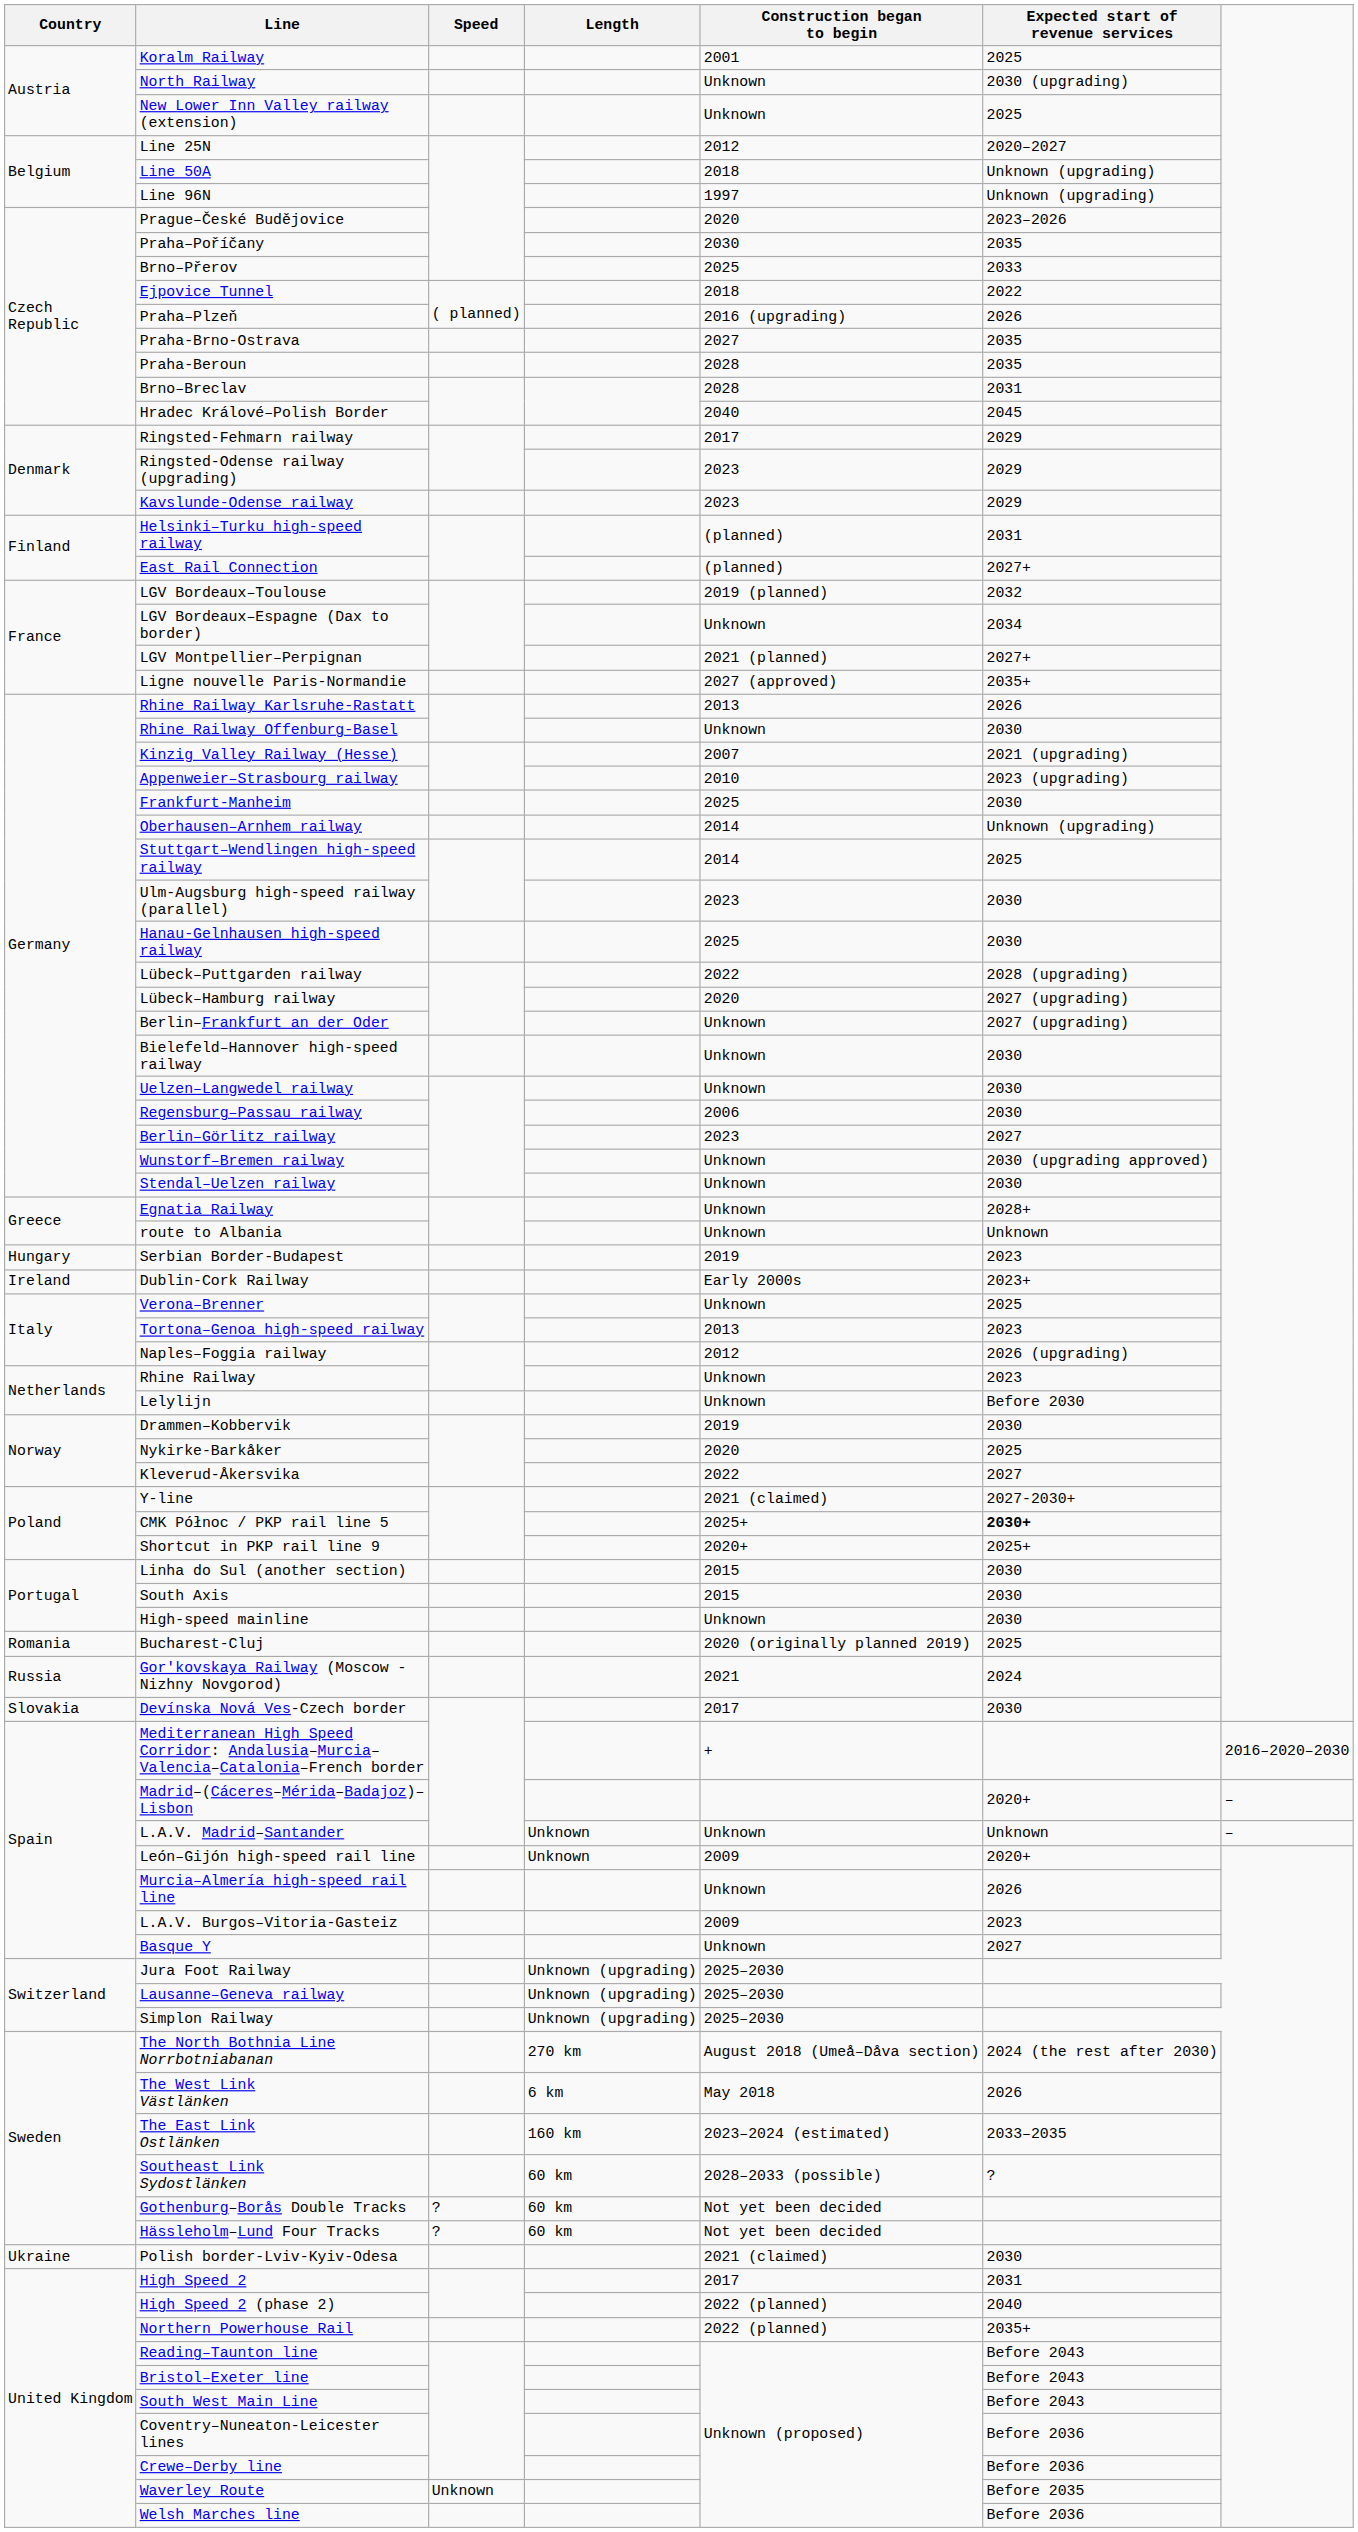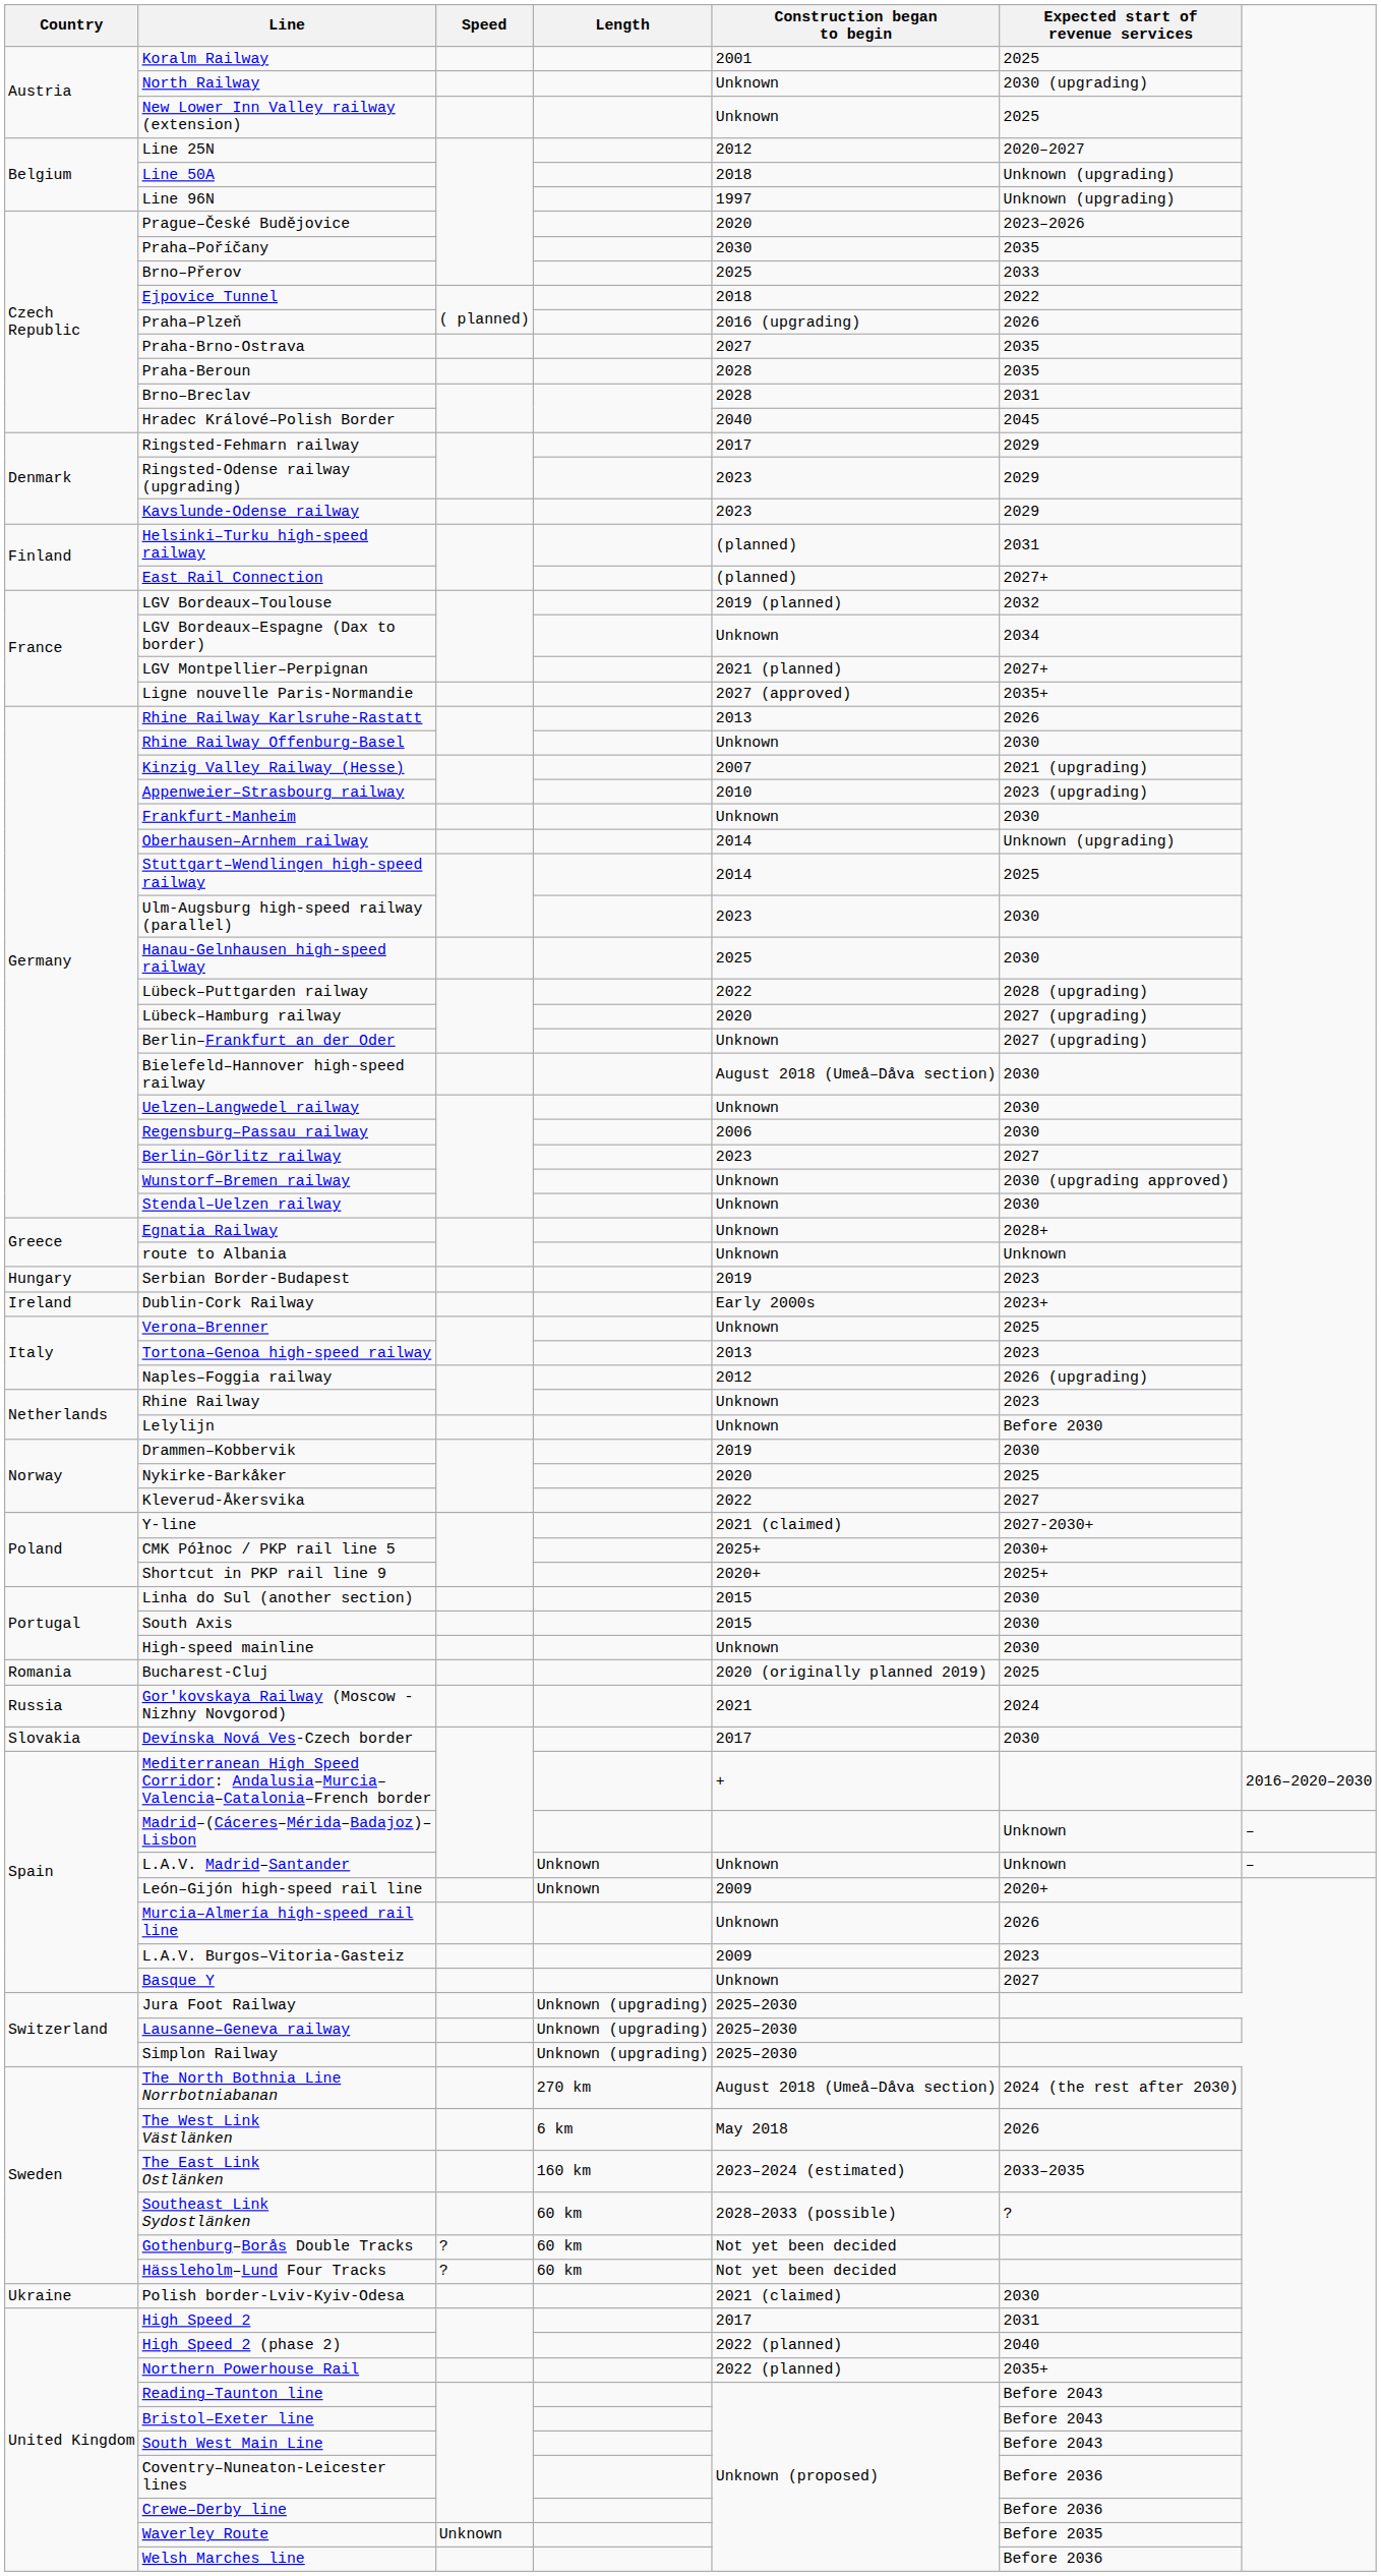Frankfurt-Manheim | Construction began to begin: 2025 -> Unknown
Bielefeld–Hannover high-speed railway | Construction began to begin: Unknown -> August 2018 (Umeå–Dåva section)
CMK Północ / PKP rail line 5 | Expected start of revenue services: bold -> normal
Madrid–(Cáceres–Mérida–Badajoz)–Lisbon | Expected start of revenue services: 2020+ -> Unknown
